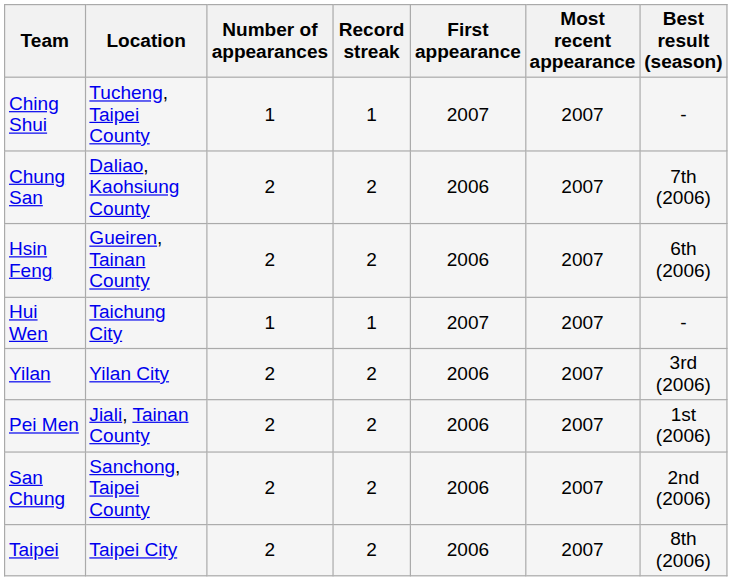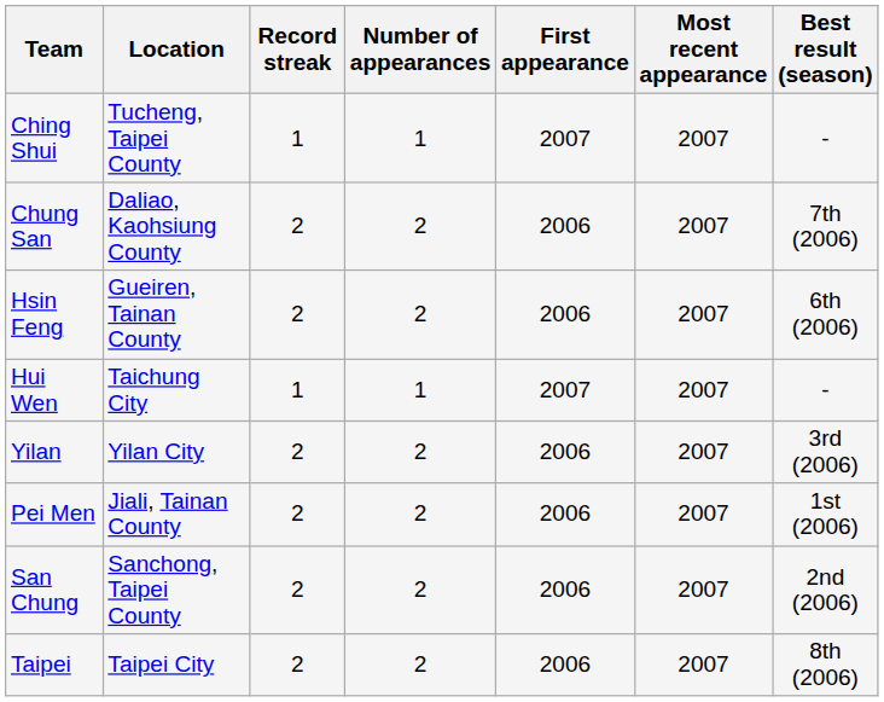columns swapped: Number of appearances <-> Record streak
